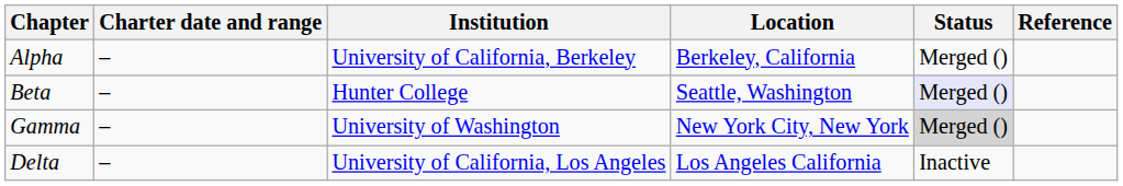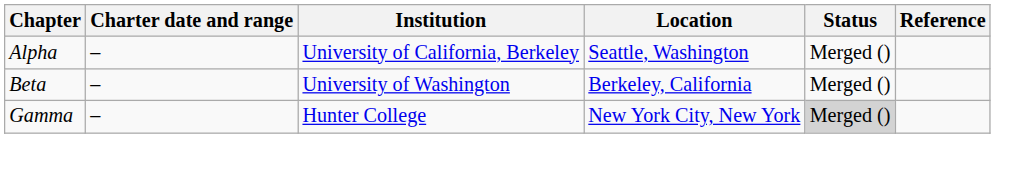Alpha | Location: Berkeley, California -> Seattle, Washington
Beta | Institution: Hunter College -> University of Washington
Beta | Location: Seattle, Washington -> Berkeley, California
Beta | Status: lavender background -> no background
Gamma | Institution: University of Washington -> Hunter College
- row: Delta | – | University of California, Los Angeles | Los Angeles California | Inactive
